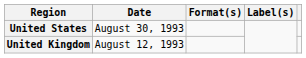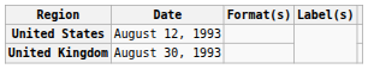United States | Date: August 30, 1993 -> August 12, 1993
United Kingdom | Date: August 12, 1993 -> August 30, 1993
